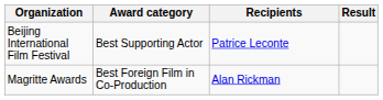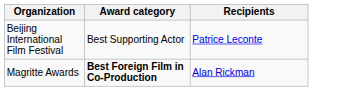- column: Result
Magritte Awards | Award category: normal -> bold
